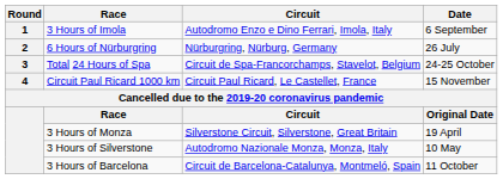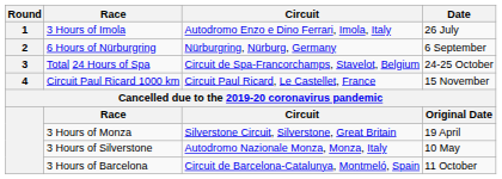3 Hours of Imola | Date: 6 September -> 26 July
6 Hours of Nürburgring | Date: 26 July -> 6 September
